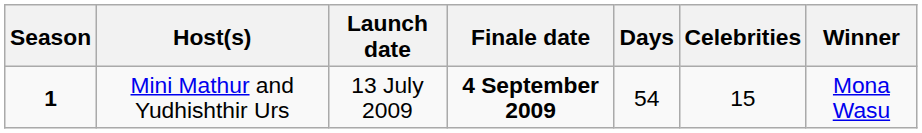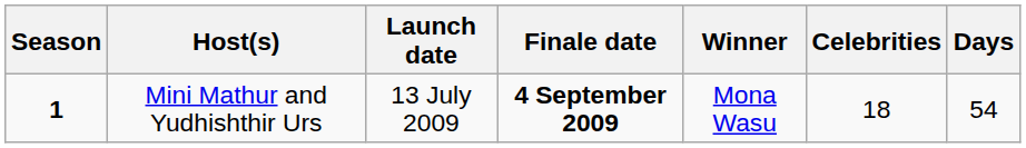columns swapped: Days <-> Winner
Mini Mathur and Yudhishthir Urs | Celebrities: 15 -> 18
